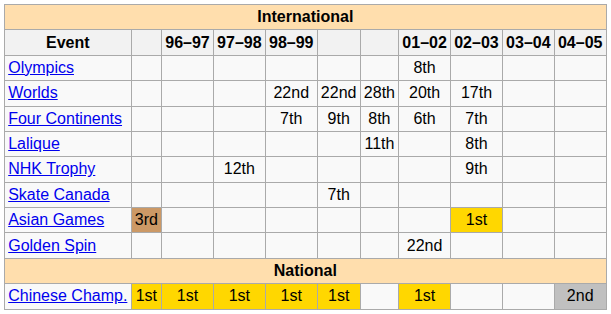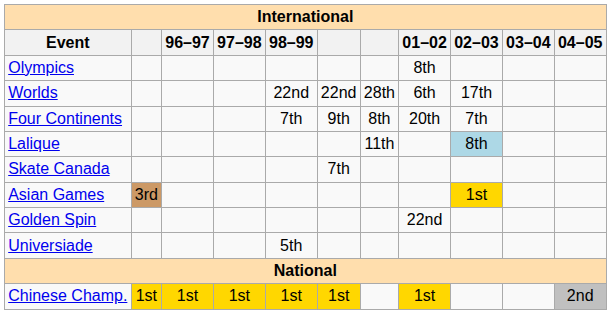Worlds | 01–02: 20th -> 6th
Four Continents | 01–02: 6th -> 20th
Lalique | 02–03: no background -> lightblue background
- row: NHK Trophy | 12th | 9th
+ row: Universiade | 5th
